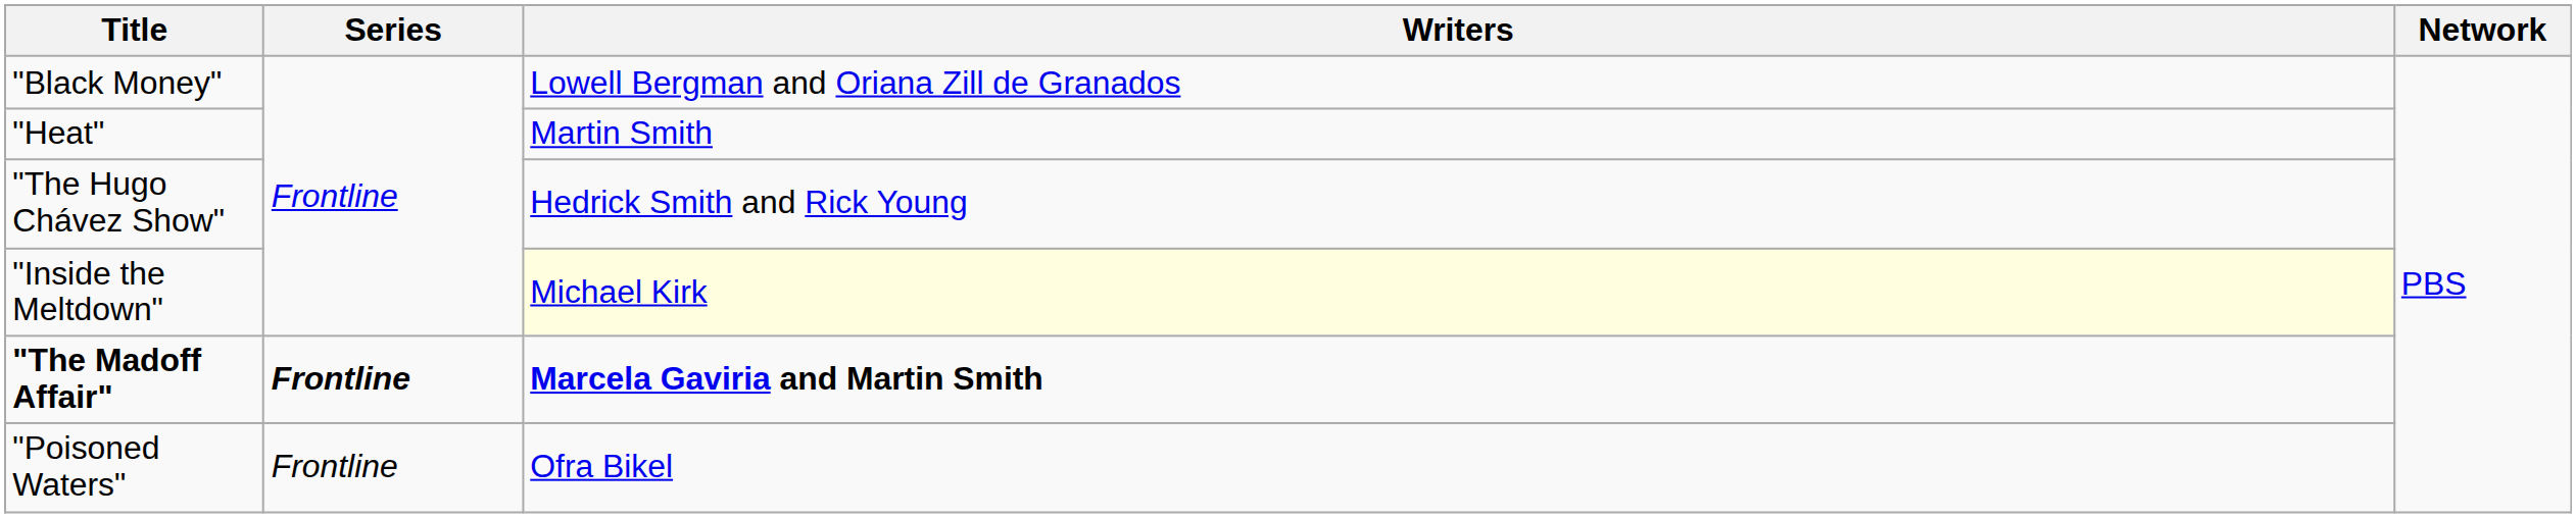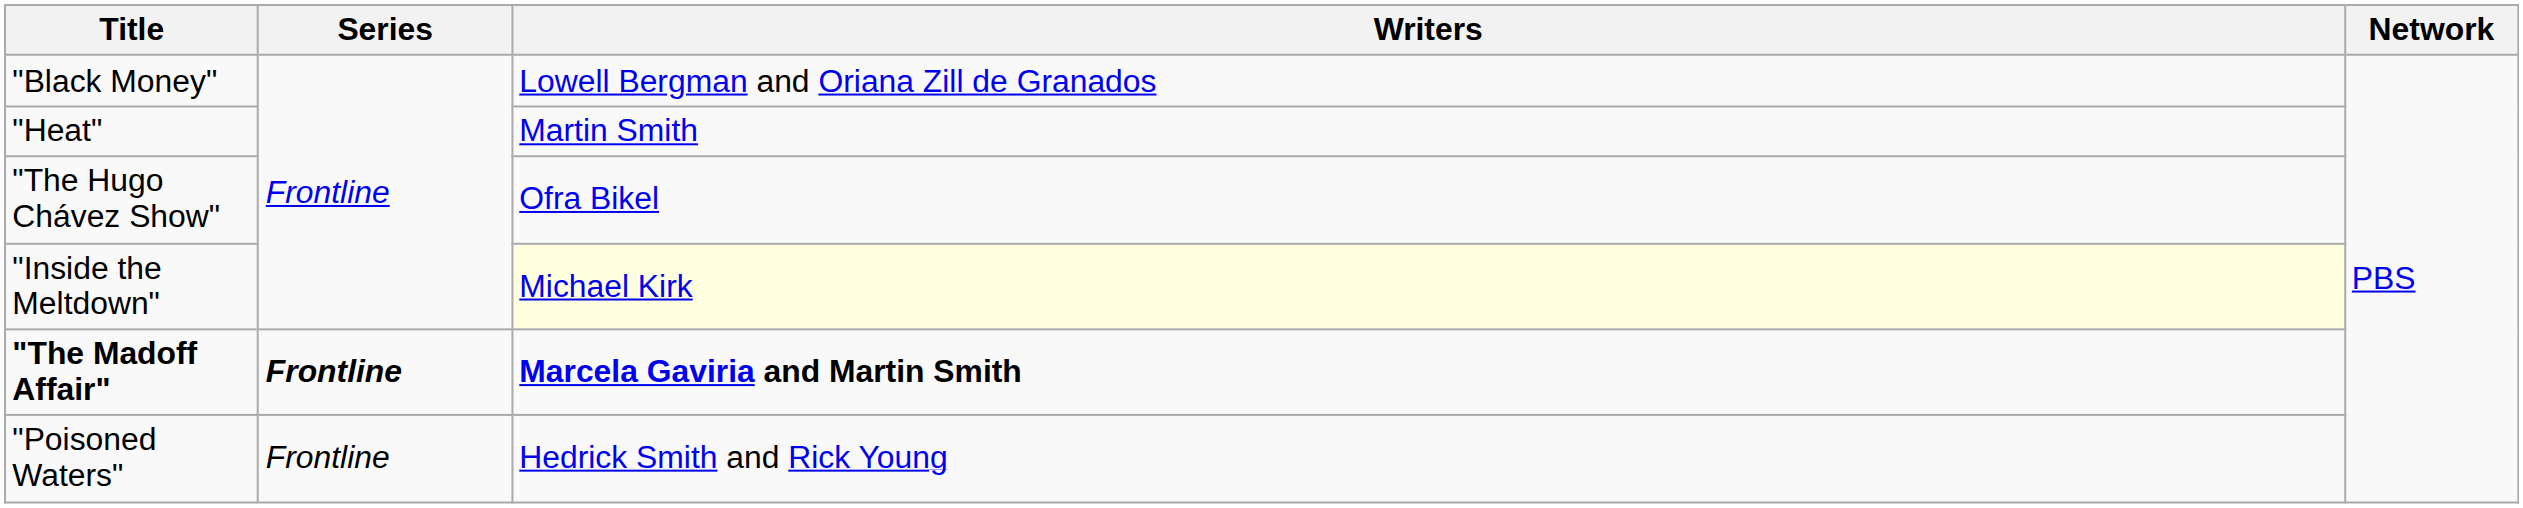"The Hugo Chávez Show" | Writers: Hedrick Smith and Rick Young -> Ofra Bikel
"Poisoned Waters" | Writers: Ofra Bikel -> Hedrick Smith and Rick Young
